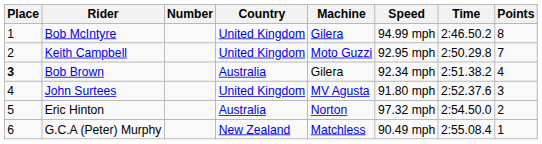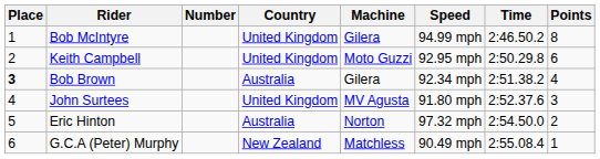Keith Campbell | Points: 7 -> 6
